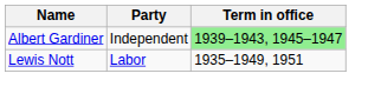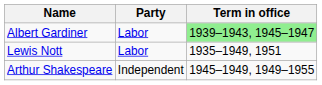Albert Gardiner | Party: Independent -> Labor
+ row: Arthur Shakespeare | Independent | 1945–1949, 1949–1955
